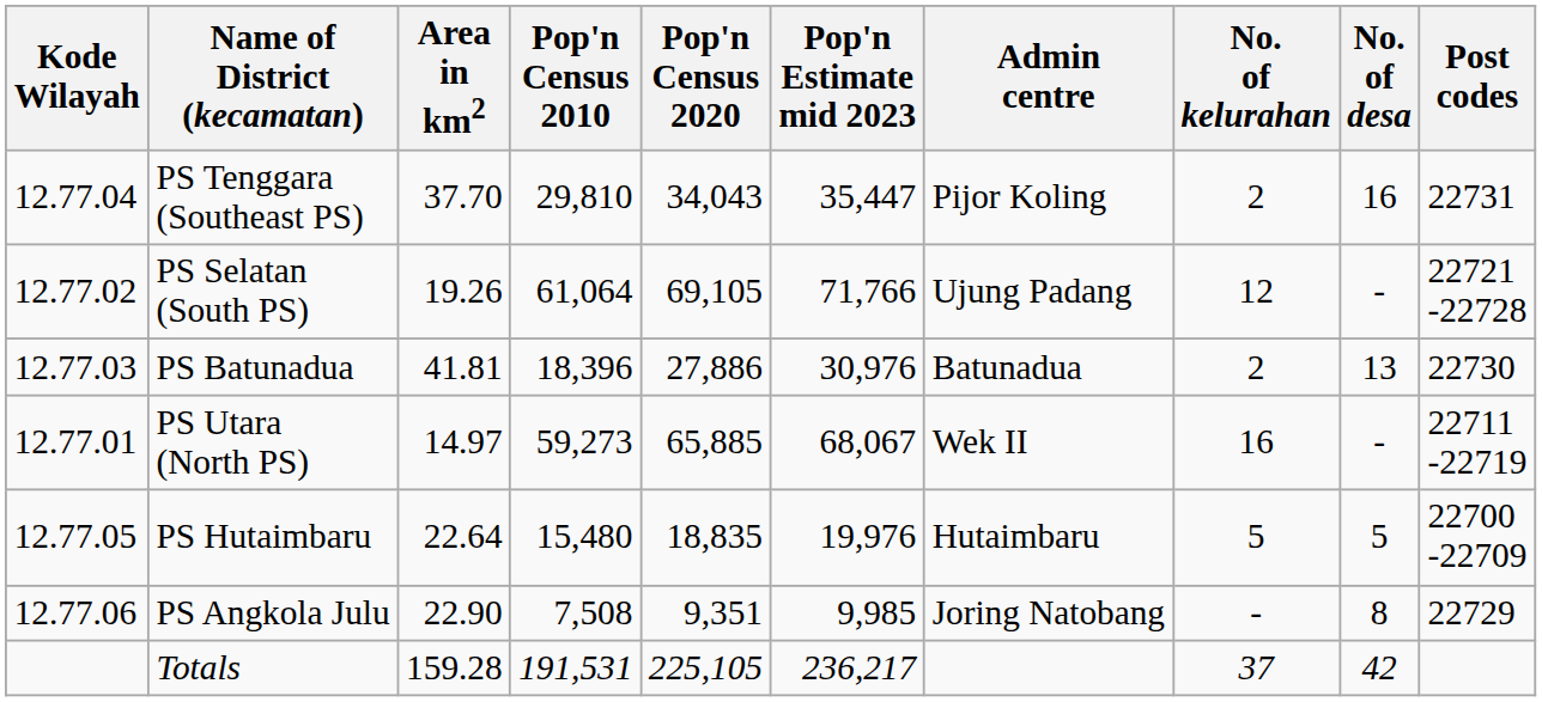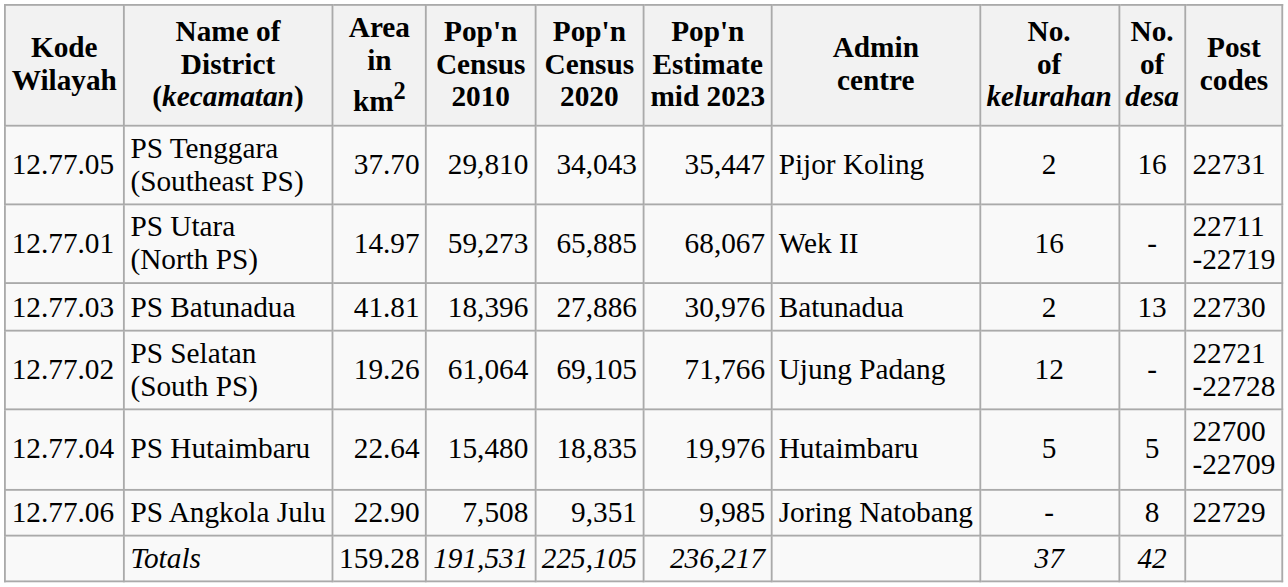PS Tenggara (Southeast PS) | Kode Wilayah: 12.77.04 -> 12.77.05
rows swapped: PS Selatan (South PS) <-> PS Utara (North PS)
PS Hutaimbaru | Kode Wilayah: 12.77.05 -> 12.77.04
